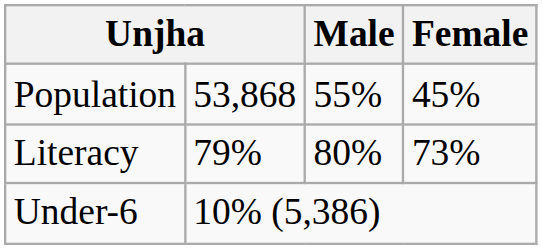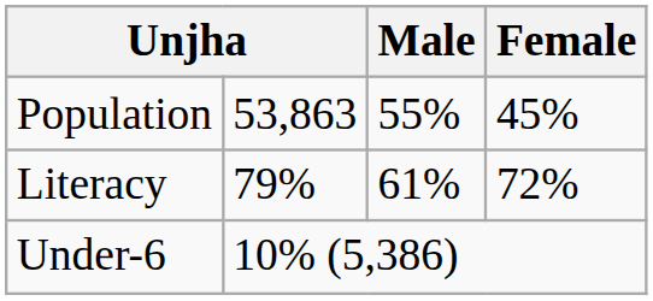Population | column 2: 53,868 -> 53,863
Literacy | Male: 80% -> 61%
Literacy | Female: 73% -> 72%
